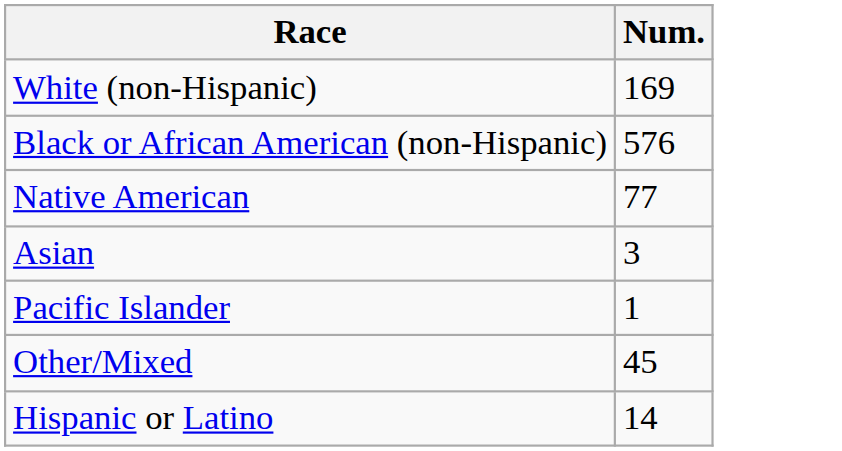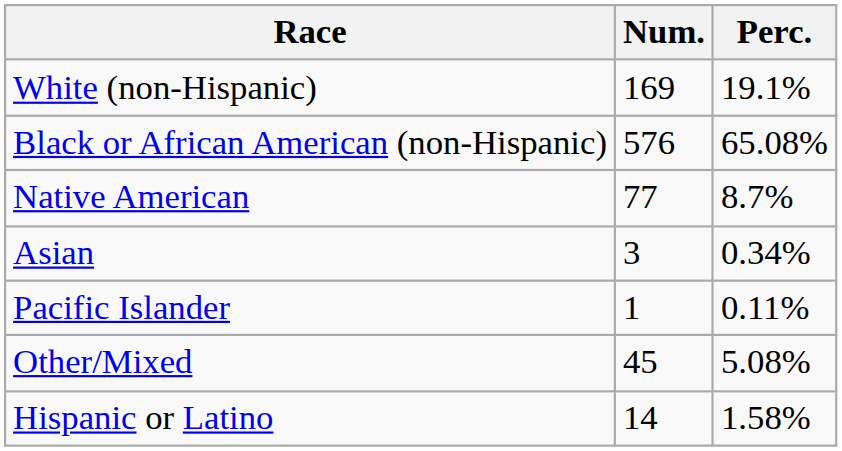+ column: Perc. | 19.1% | 65.08% | 8.7% | 0.34% | 0.11% | 5.08% | 1.58%
